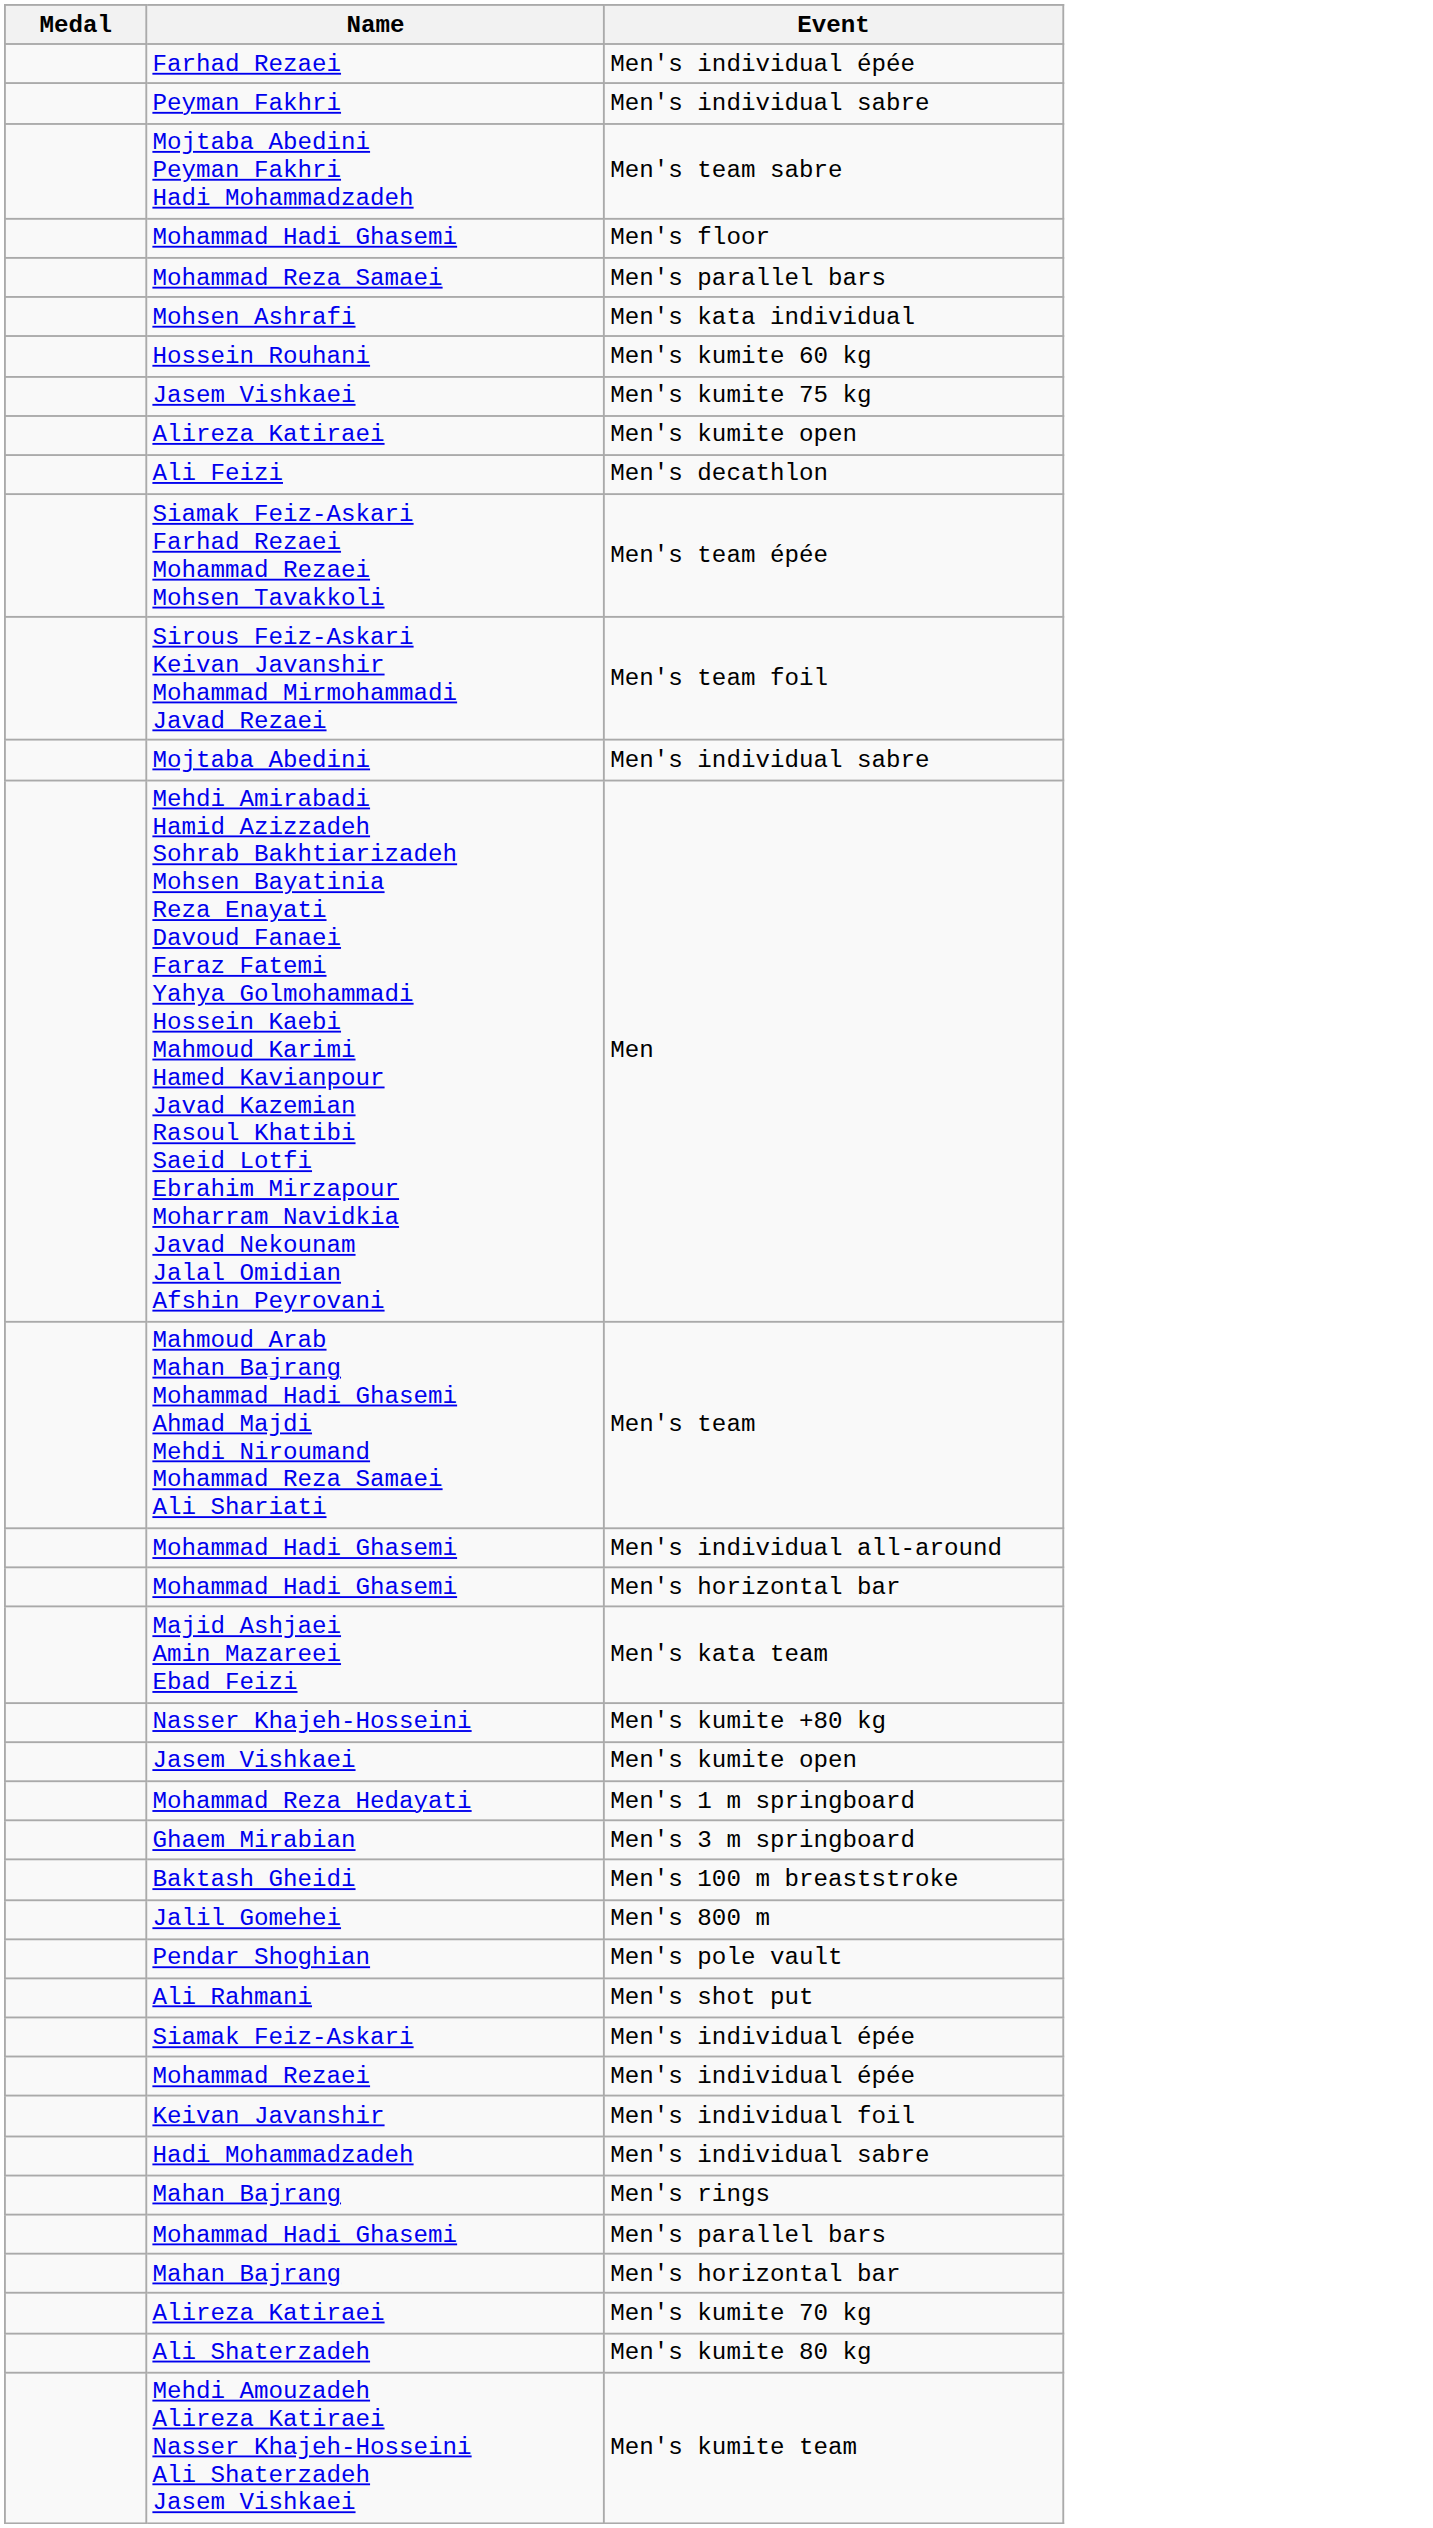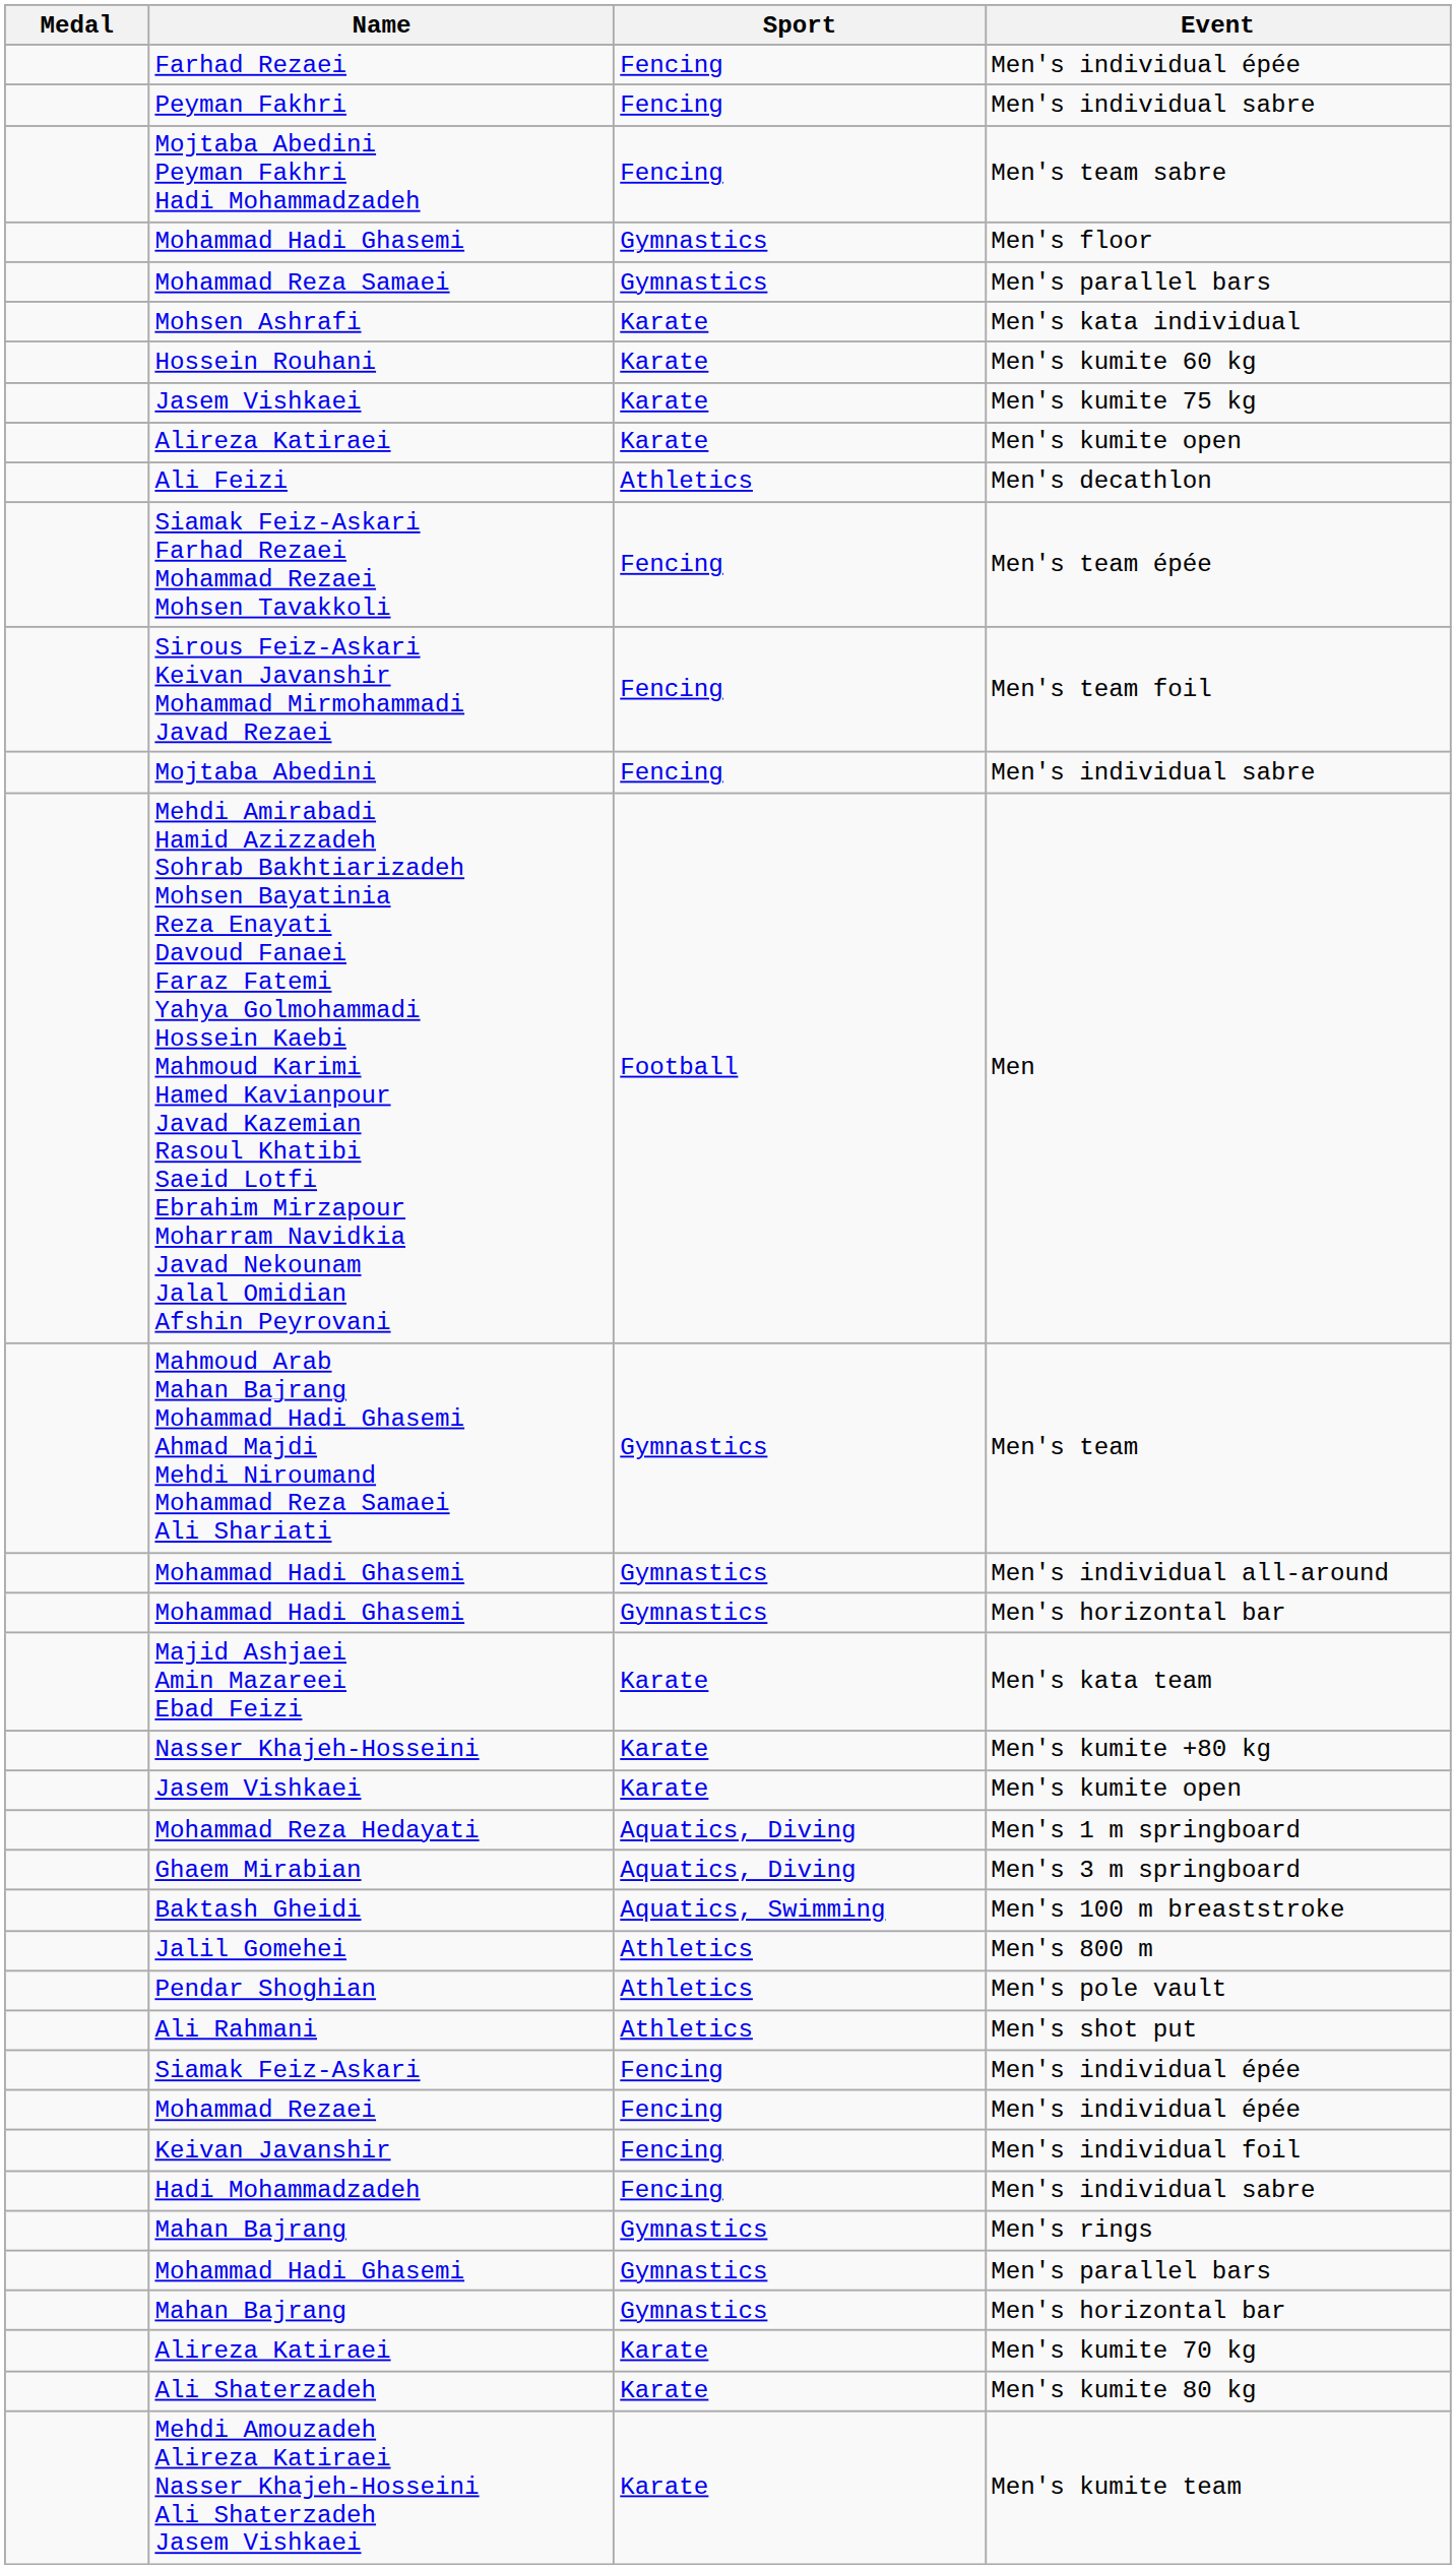+ column: Sport | Fencing | Fencing | Fencing | Gymnastics | Gymnastics | Karate | Karate | Karate | Karate | Athletics | Fencing | Fencing | Fencing | Football | Gymnastics | Gymnastics | Gymnastics | Karate | Karate | Karate | Aquatics, Diving | Aquatics, Diving | Aquatics, Swimming | Athletics | Athletics | Athletics | Fencing | Fencing | Fencing | Fencing | Gymnastics | Gymnastics | Gymnastics | Karate | Karate | Karate
